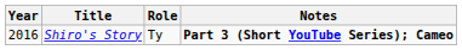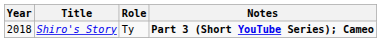Shiro's Story | Year: 2016 -> 2018
